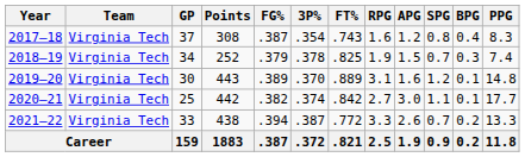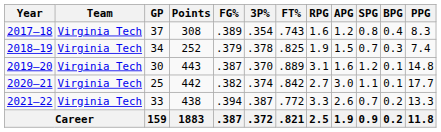2017–18 | FG%: .387 -> .389
2019–20 | FG%: .389 -> .387
